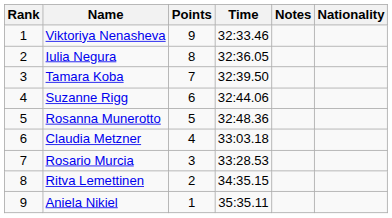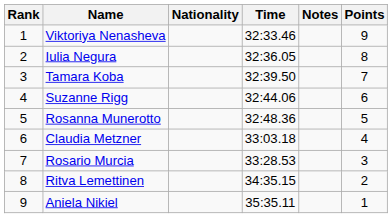columns swapped: Nationality <-> Points
